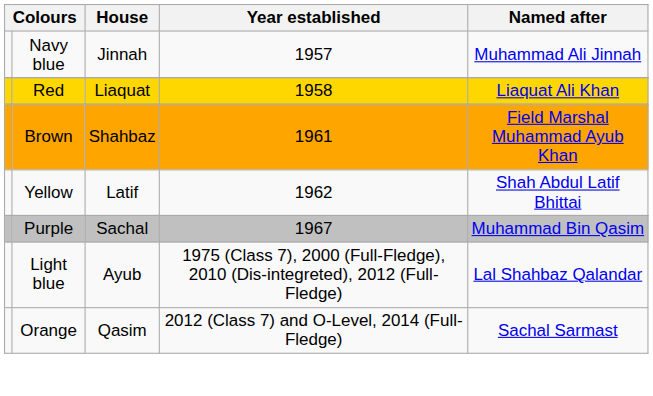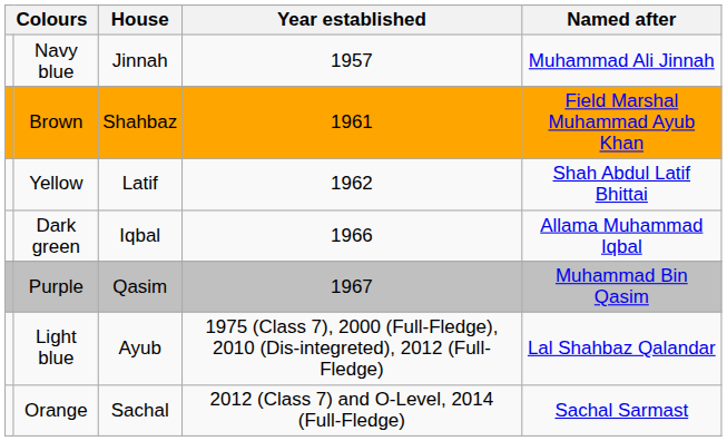- row: Red | Liaquat | 1958 | Liaquat Ali Khan
+ row: Dark green | Iqbal | 1966 | Allama Muhammad Iqbal
Purple | House: Sachal -> Qasim
Orange | House: Qasim -> Sachal
